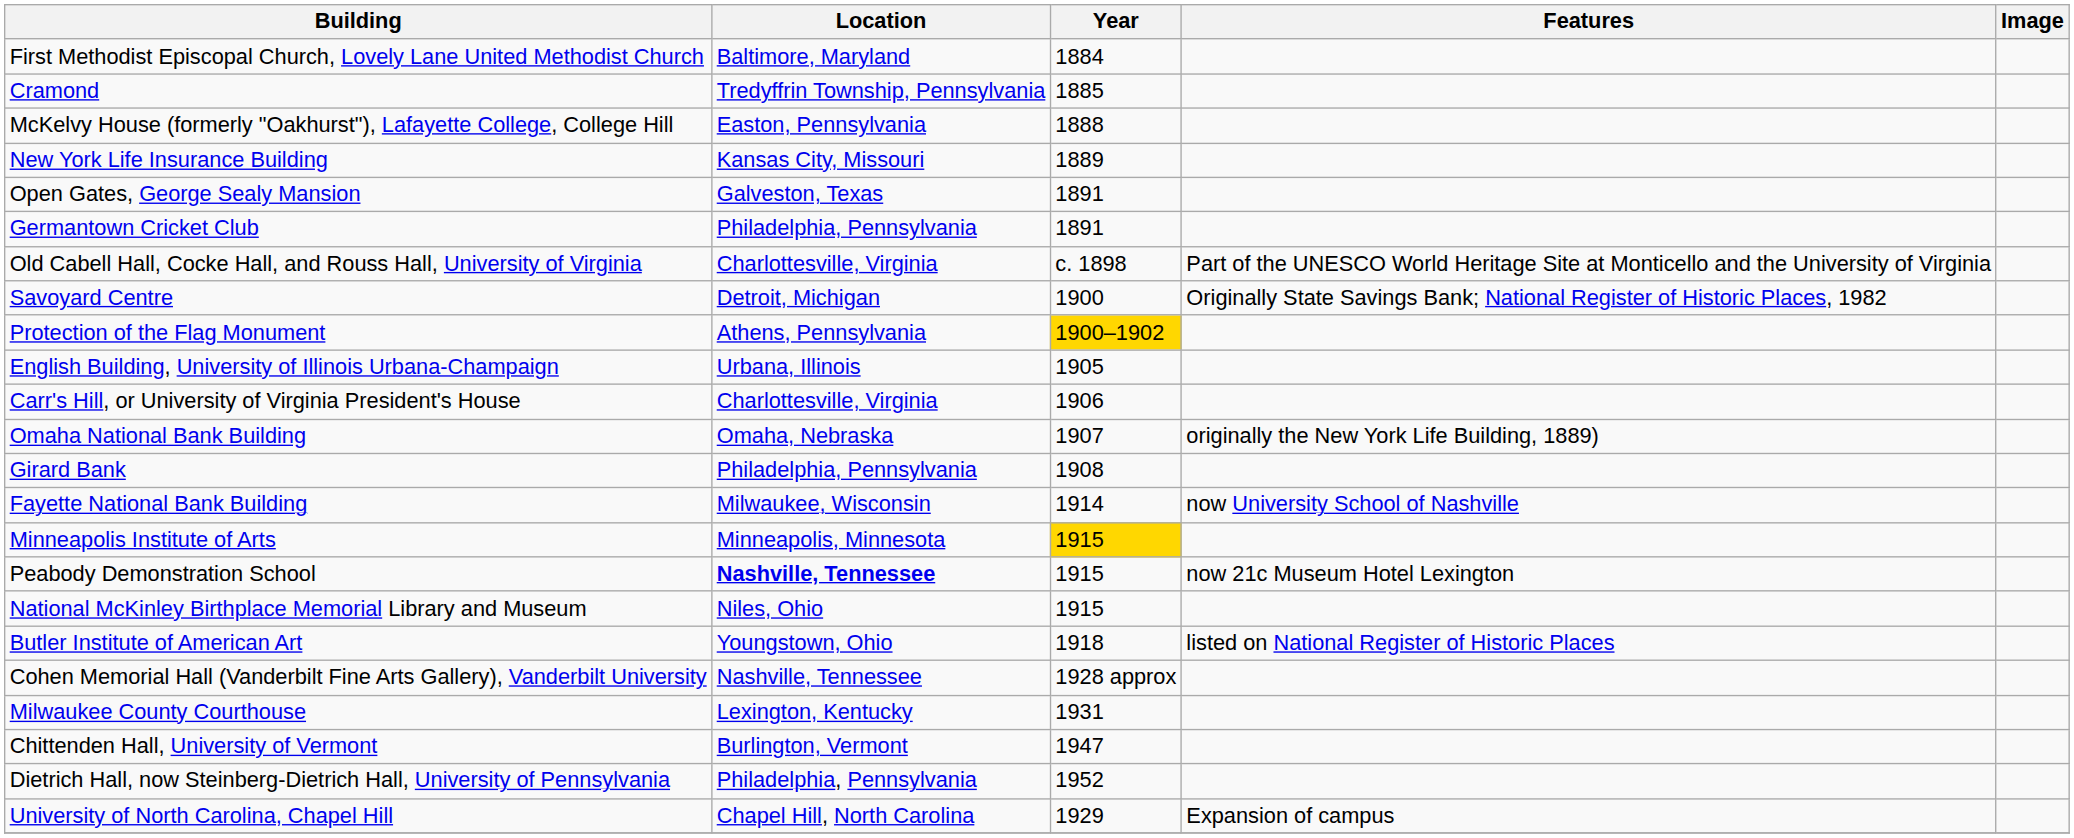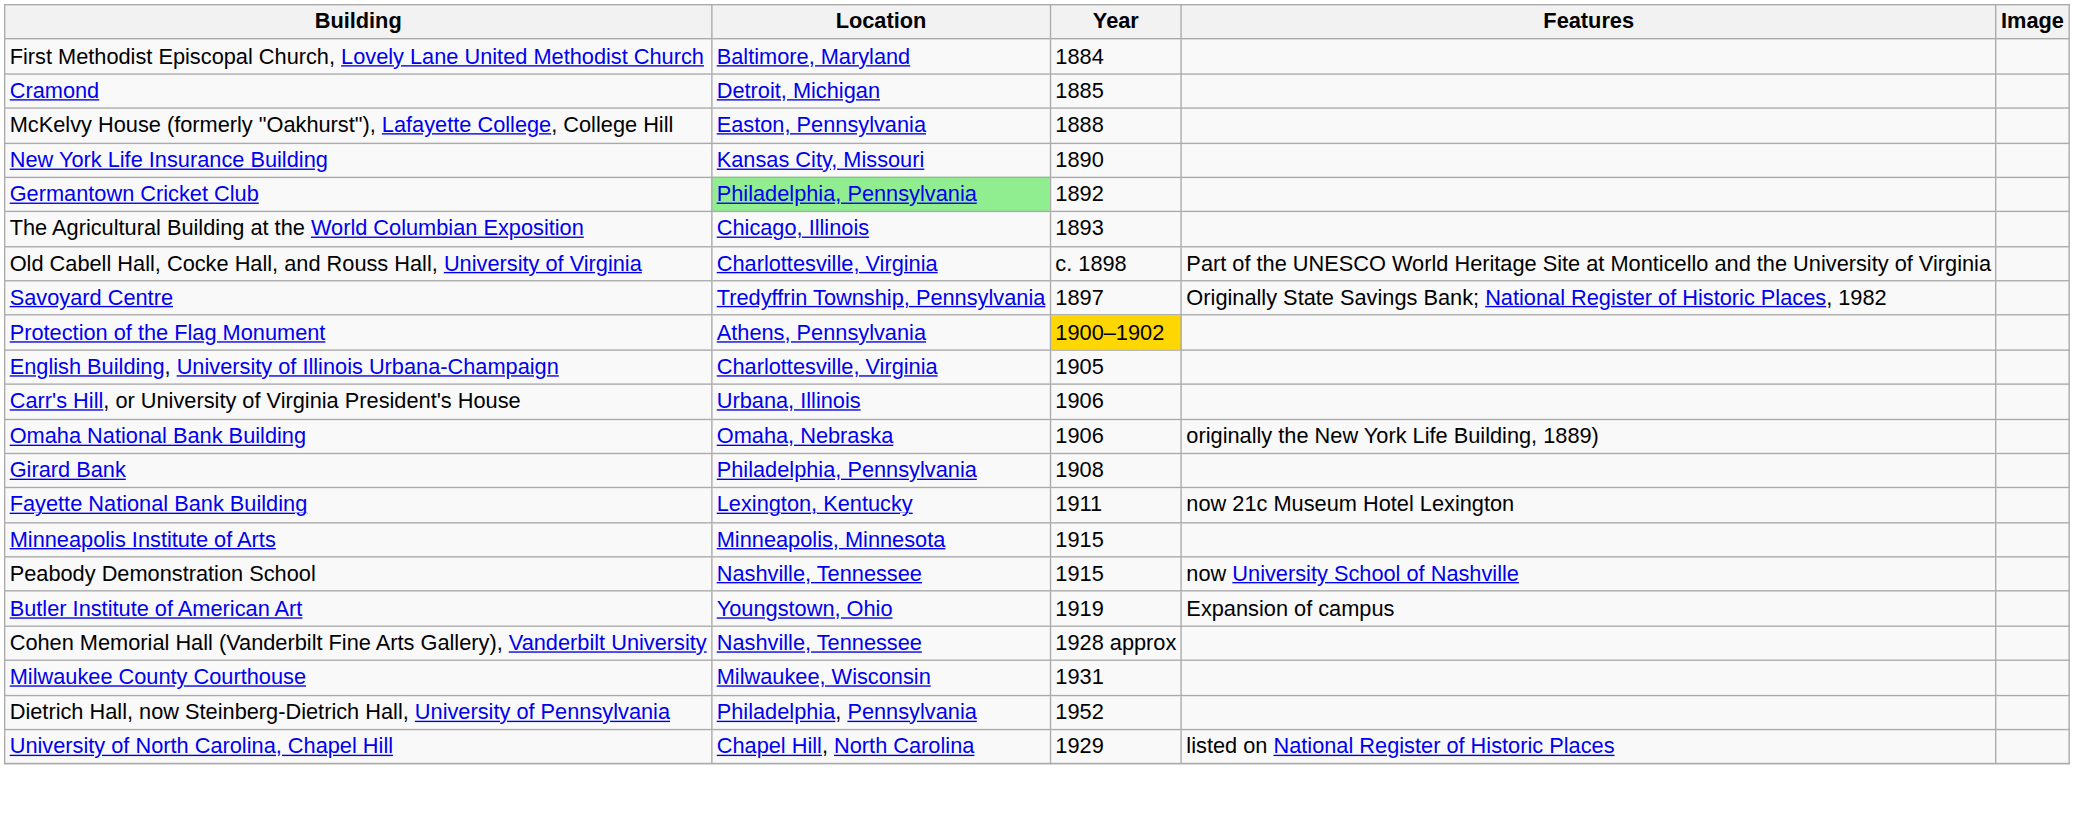Cramond | Location: Tredyffrin Township, Pennsylvania -> Detroit, Michigan
New York Life Insurance Building | Year: 1889 -> 1890
- row: Open Gates, George Sealy Mansion | Galveston, Texas | 1891
Germantown Cricket Club | Location: no background -> lightgreen background
Germantown Cricket Club | Year: 1891 -> 1892
+ row: The Agricultural Building at the World Columbian Exposition | Chicago, Illinois | 1893
Savoyard Centre | Location: Detroit, Michigan -> Tredyffrin Township, Pennsylvania
Savoyard Centre | Year: 1900 -> 1897
English Building, University of Illinois Urbana-Champaign | Location: Urbana, Illinois -> Charlottesville, Virginia
Carr's Hill, or University of Virginia President's House | Location: Charlottesville, Virginia -> Urbana, Illinois
Omaha National Bank Building | Year: 1907 -> 1906
Fayette National Bank Building | Location: Milwaukee, Wisconsin -> Lexington, Kentucky
Fayette National Bank Building | Year: 1914 -> 1911
Fayette National Bank Building | Features: now University School of Nashville -> now 21c Museum Hotel Lexington
Minneapolis Institute of Arts | Year: gold background -> no background
Peabody Demonstration School | Location: bold -> normal
Peabody Demonstration School | Features: now 21c Museum Hotel Lexington -> now University School of Nashville
- row: National McKinley Birthplace Memorial Library and Museum | Niles, Ohio | 1915
Butler Institute of American Art | Year: 1918 -> 1919
Butler Institute of American Art | Features: listed on National Register of Historic Places -> Expansion of campus
Milwaukee County Courthouse | Location: Lexington, Kentucky -> Milwaukee, Wisconsin
- row: Chittenden Hall, University of Vermont | Burlington, Vermont | 1947
University of North Carolina, Chapel Hill | Features: Expansion of campus -> listed on National Register of Historic Places
